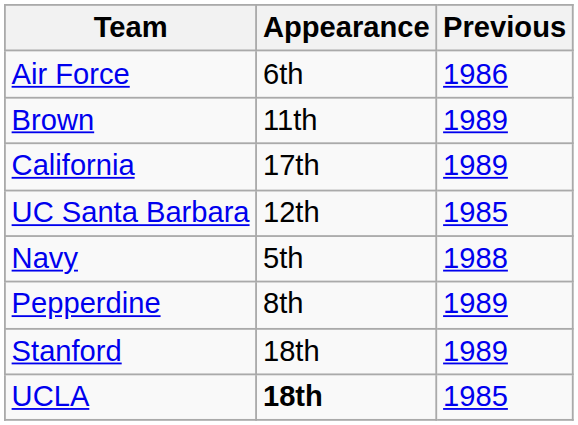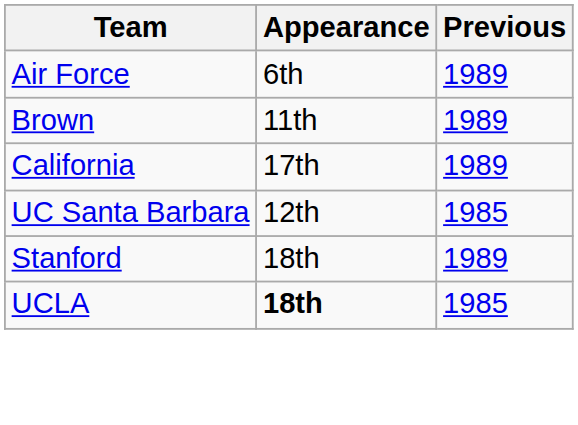Air Force | Previous: 1986 -> 1989
- row: Navy | 5th | 1988
- row: Pepperdine | 8th | 1989
